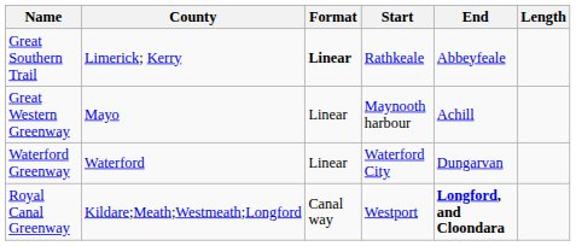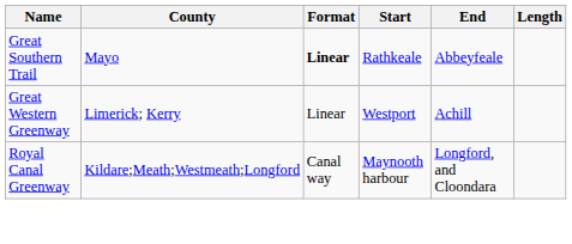Great Southern Trail | County: Limerick; Kerry -> Mayo
Great Western Greenway | County: Mayo -> Limerick; Kerry
Great Western Greenway | Start: Maynooth harbour -> Westport
- row: Waterford Greenway | Waterford | Linear | Waterford City | Dungarvan
Royal Canal Greenway | Start: Westport -> Maynooth harbour
Royal Canal Greenway | End: bold -> normal
